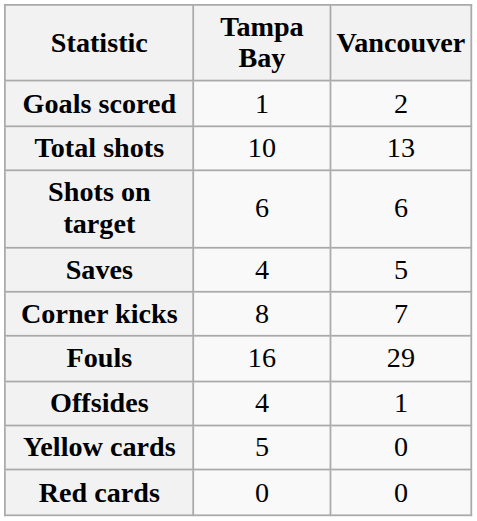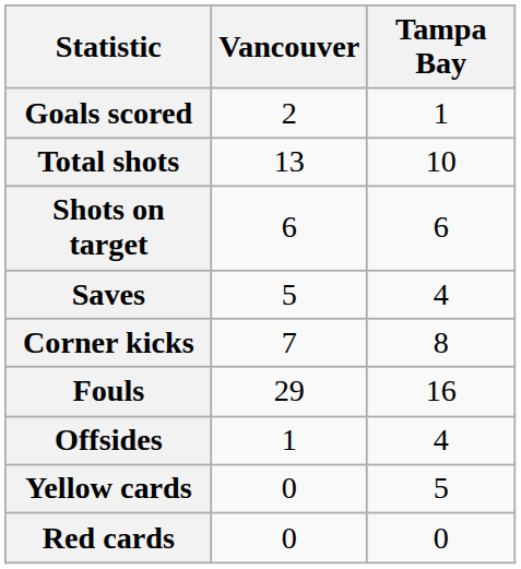columns swapped: Vancouver <-> Tampa Bay
